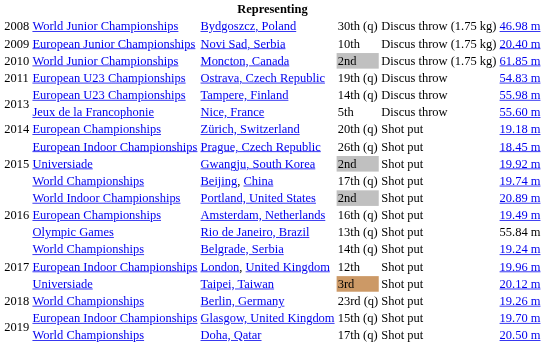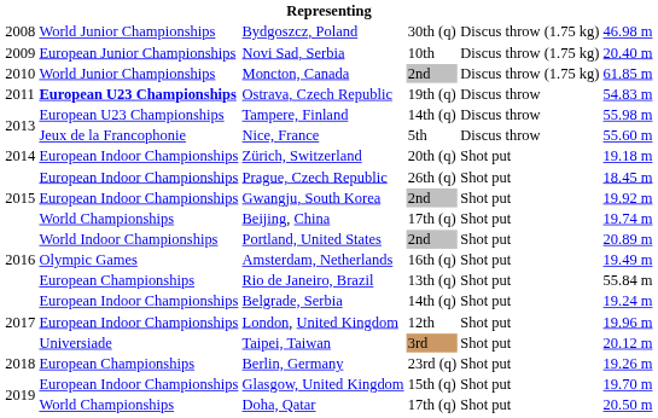Ostrava, Czech Republic | column 2: normal -> bold
Zürich, Switzerland | column 2: European Championships -> European Indoor Championships
Gwangju, South Korea | column 2: Universiade -> European Indoor Championships
Amsterdam, Netherlands | column 2: European Championships -> Olympic Games
Rio de Janeiro, Brazil | column 2: Olympic Games -> European Championships
Belgrade, Serbia | column 2: World Championships -> European Indoor Championships
Berlin, Germany | column 2: World Championships -> European Championships
